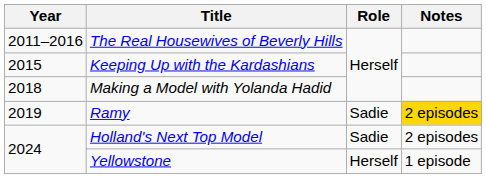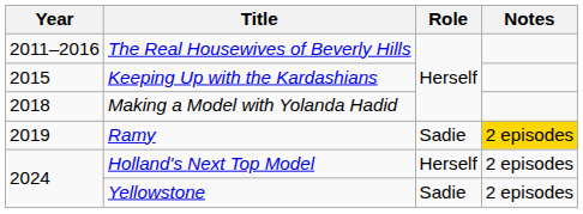Holland's Next Top Model | Role: Sadie -> Herself
Yellowstone | Role: Herself -> Sadie
Yellowstone | Notes: 1 episode -> 2 episodes
